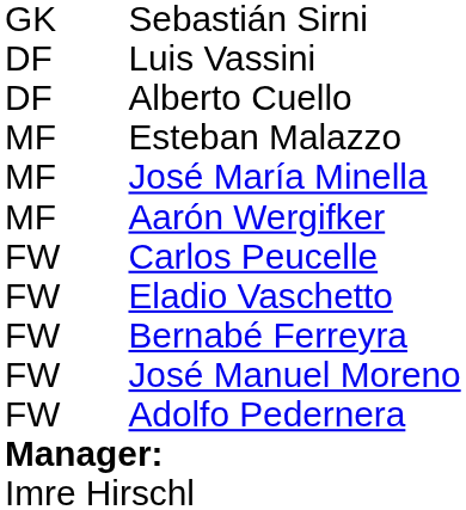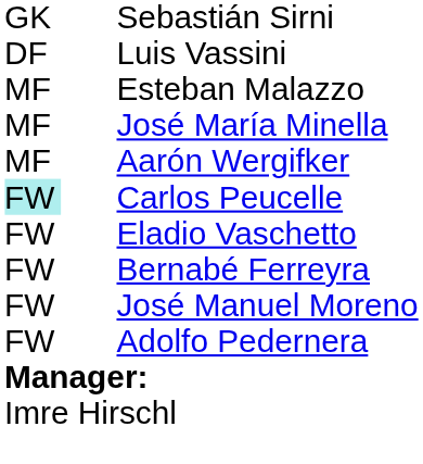- row: DF | Alberto Cuello
Carlos Peucelle | column 1: no background -> paleturquoise background
